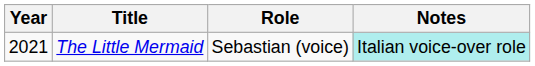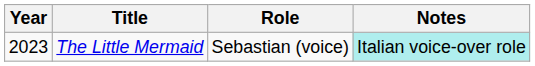The Little Mermaid | Year: 2021 -> 2023
